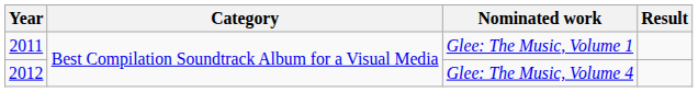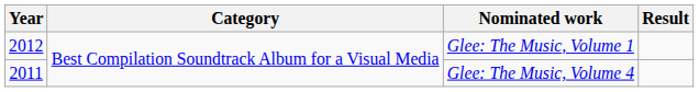Glee: The Music, Volume 1 | Year: 2011 -> 2012
Glee: The Music, Volume 4 | Year: 2012 -> 2011
